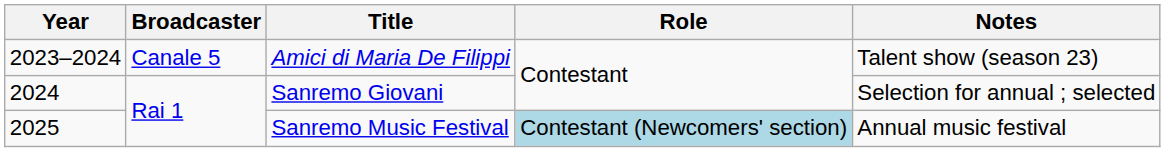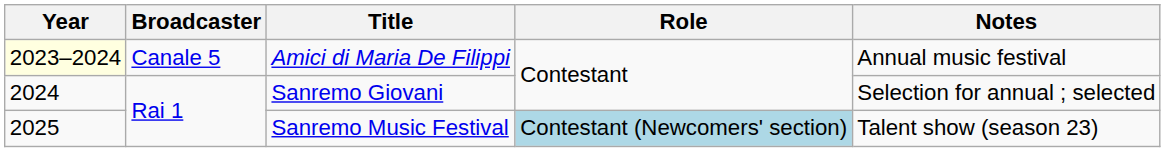Amici di Maria De Filippi | Year: no background -> lightyellow background
Amici di Maria De Filippi | Notes: Talent show (season 23) -> Annual music festival
Sanremo Music Festival | Notes: Annual music festival -> Talent show (season 23)
